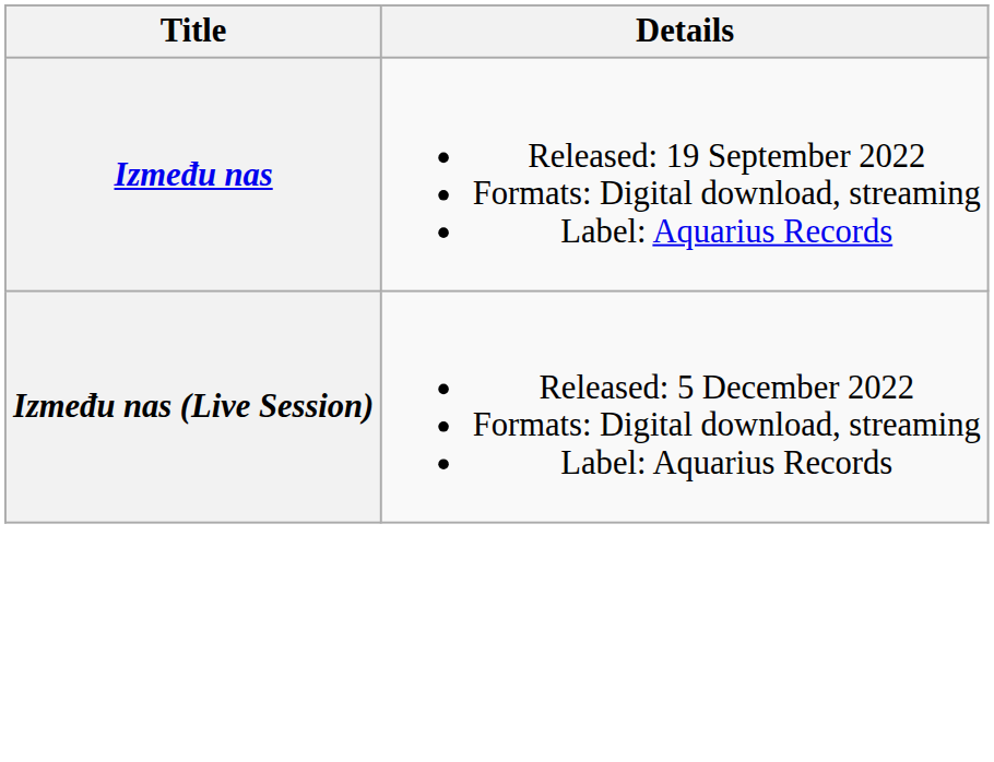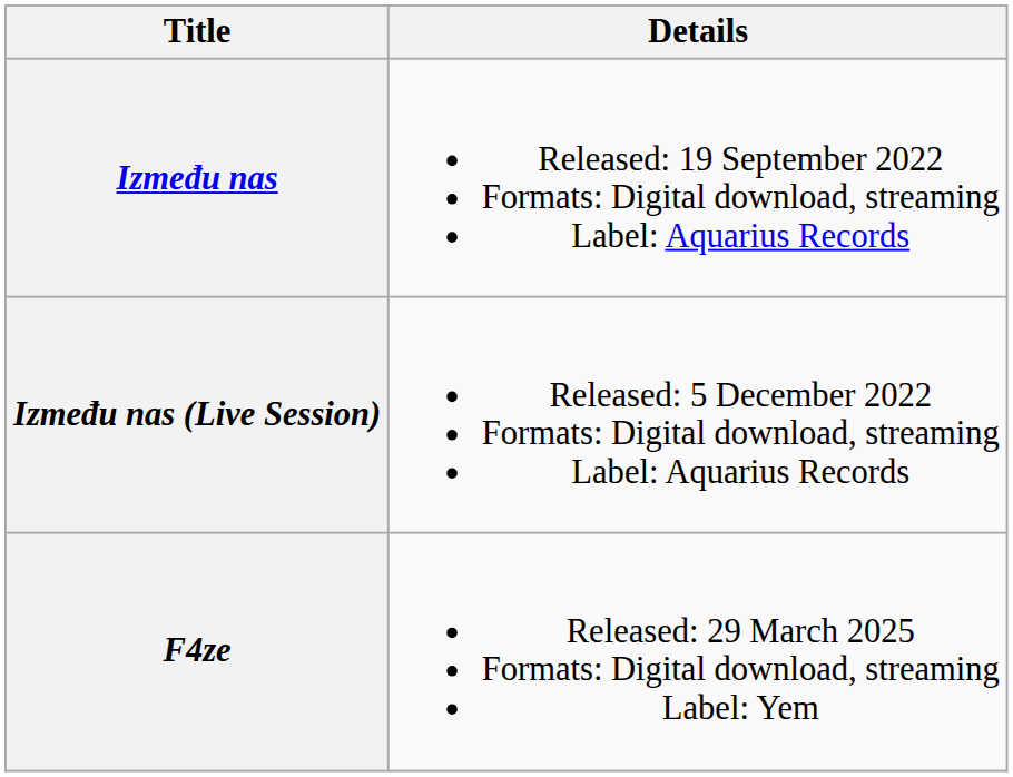+ row: F4ze | Released: 29 March 2025 Formats: Digital download, streaming Label: Yem
